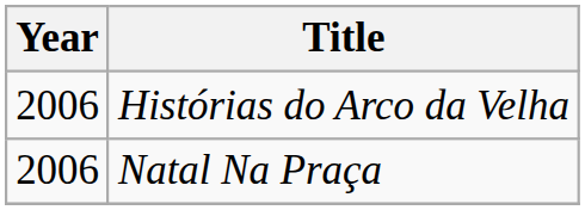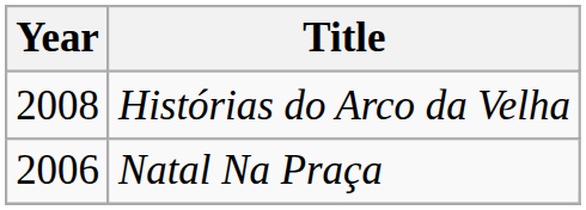Histórias do Arco da Velha | Year: 2006 -> 2008
